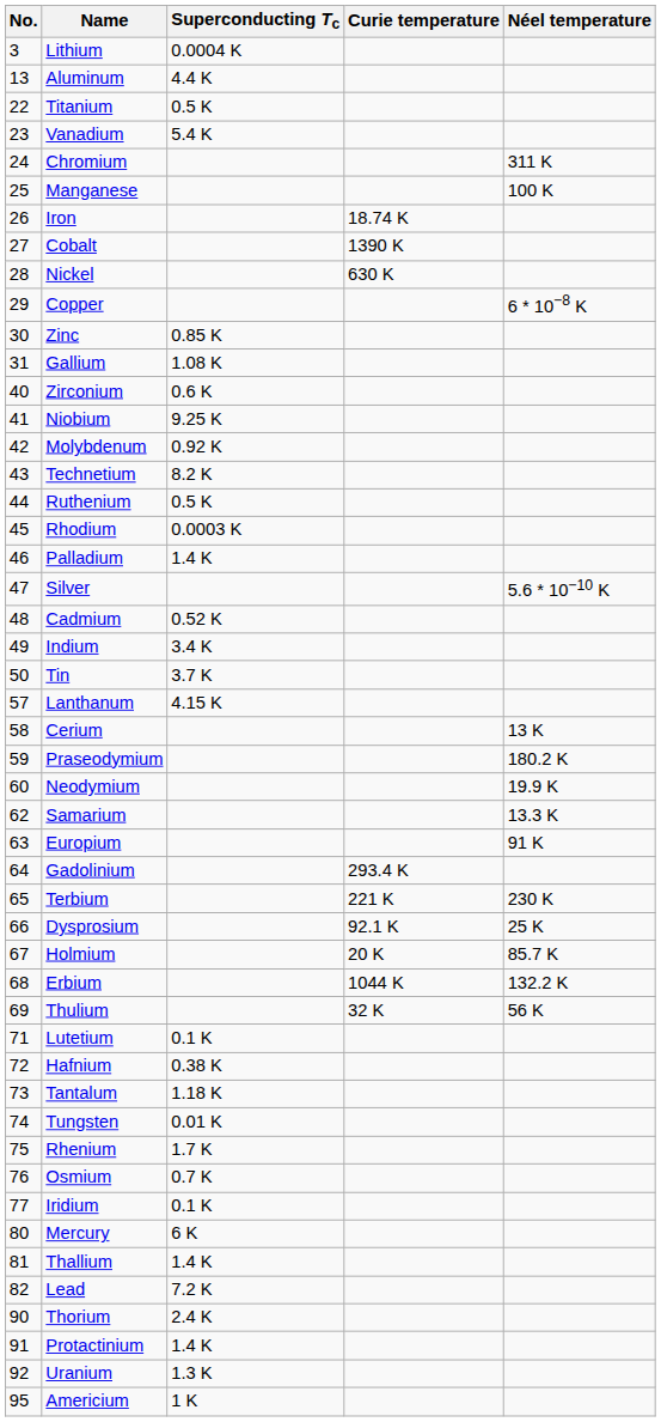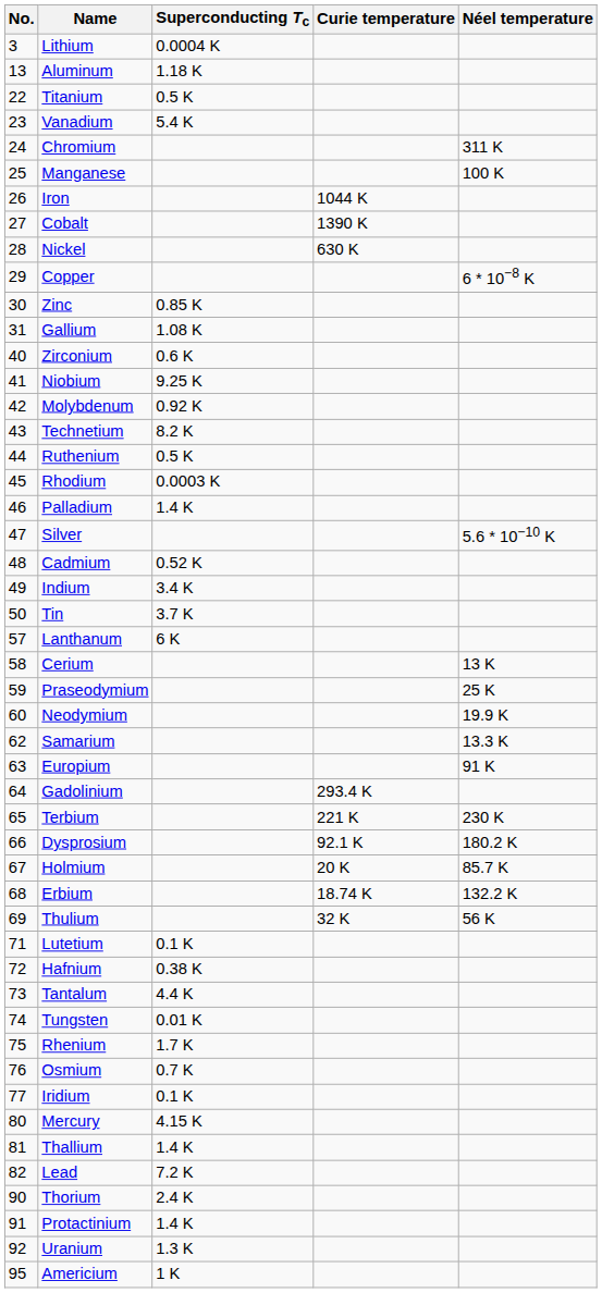Aluminum | Superconducting Tc: 4.4 K -> 1.18 K
Iron | Curie temperature: 18.74 K -> 1044 K
Lanthanum | Superconducting Tc: 4.15 K -> 6 K
Praseodymium | Néel temperature: 180.2 K -> 25 K
Dysprosium | Néel temperature: 25 K -> 180.2 K
Erbium | Curie temperature: 1044 K -> 18.74 K
Tantalum | Superconducting Tc: 1.18 K -> 4.4 K
Mercury | Superconducting Tc: 6 K -> 4.15 K
